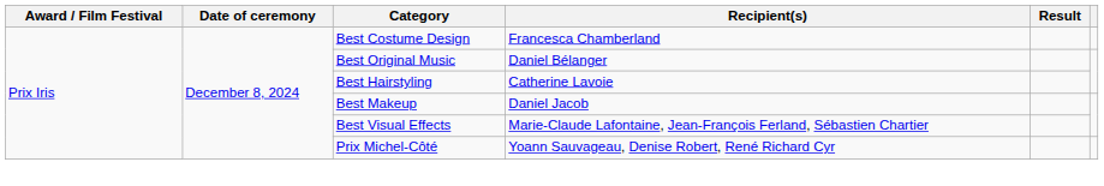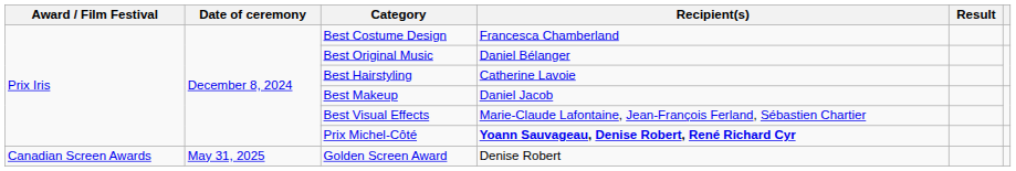Prix Michel-Côté | Recipient(s): normal -> bold
+ row: Canadian Screen Awards | May 31, 2025 | Golden Screen Award | Denise Robert
